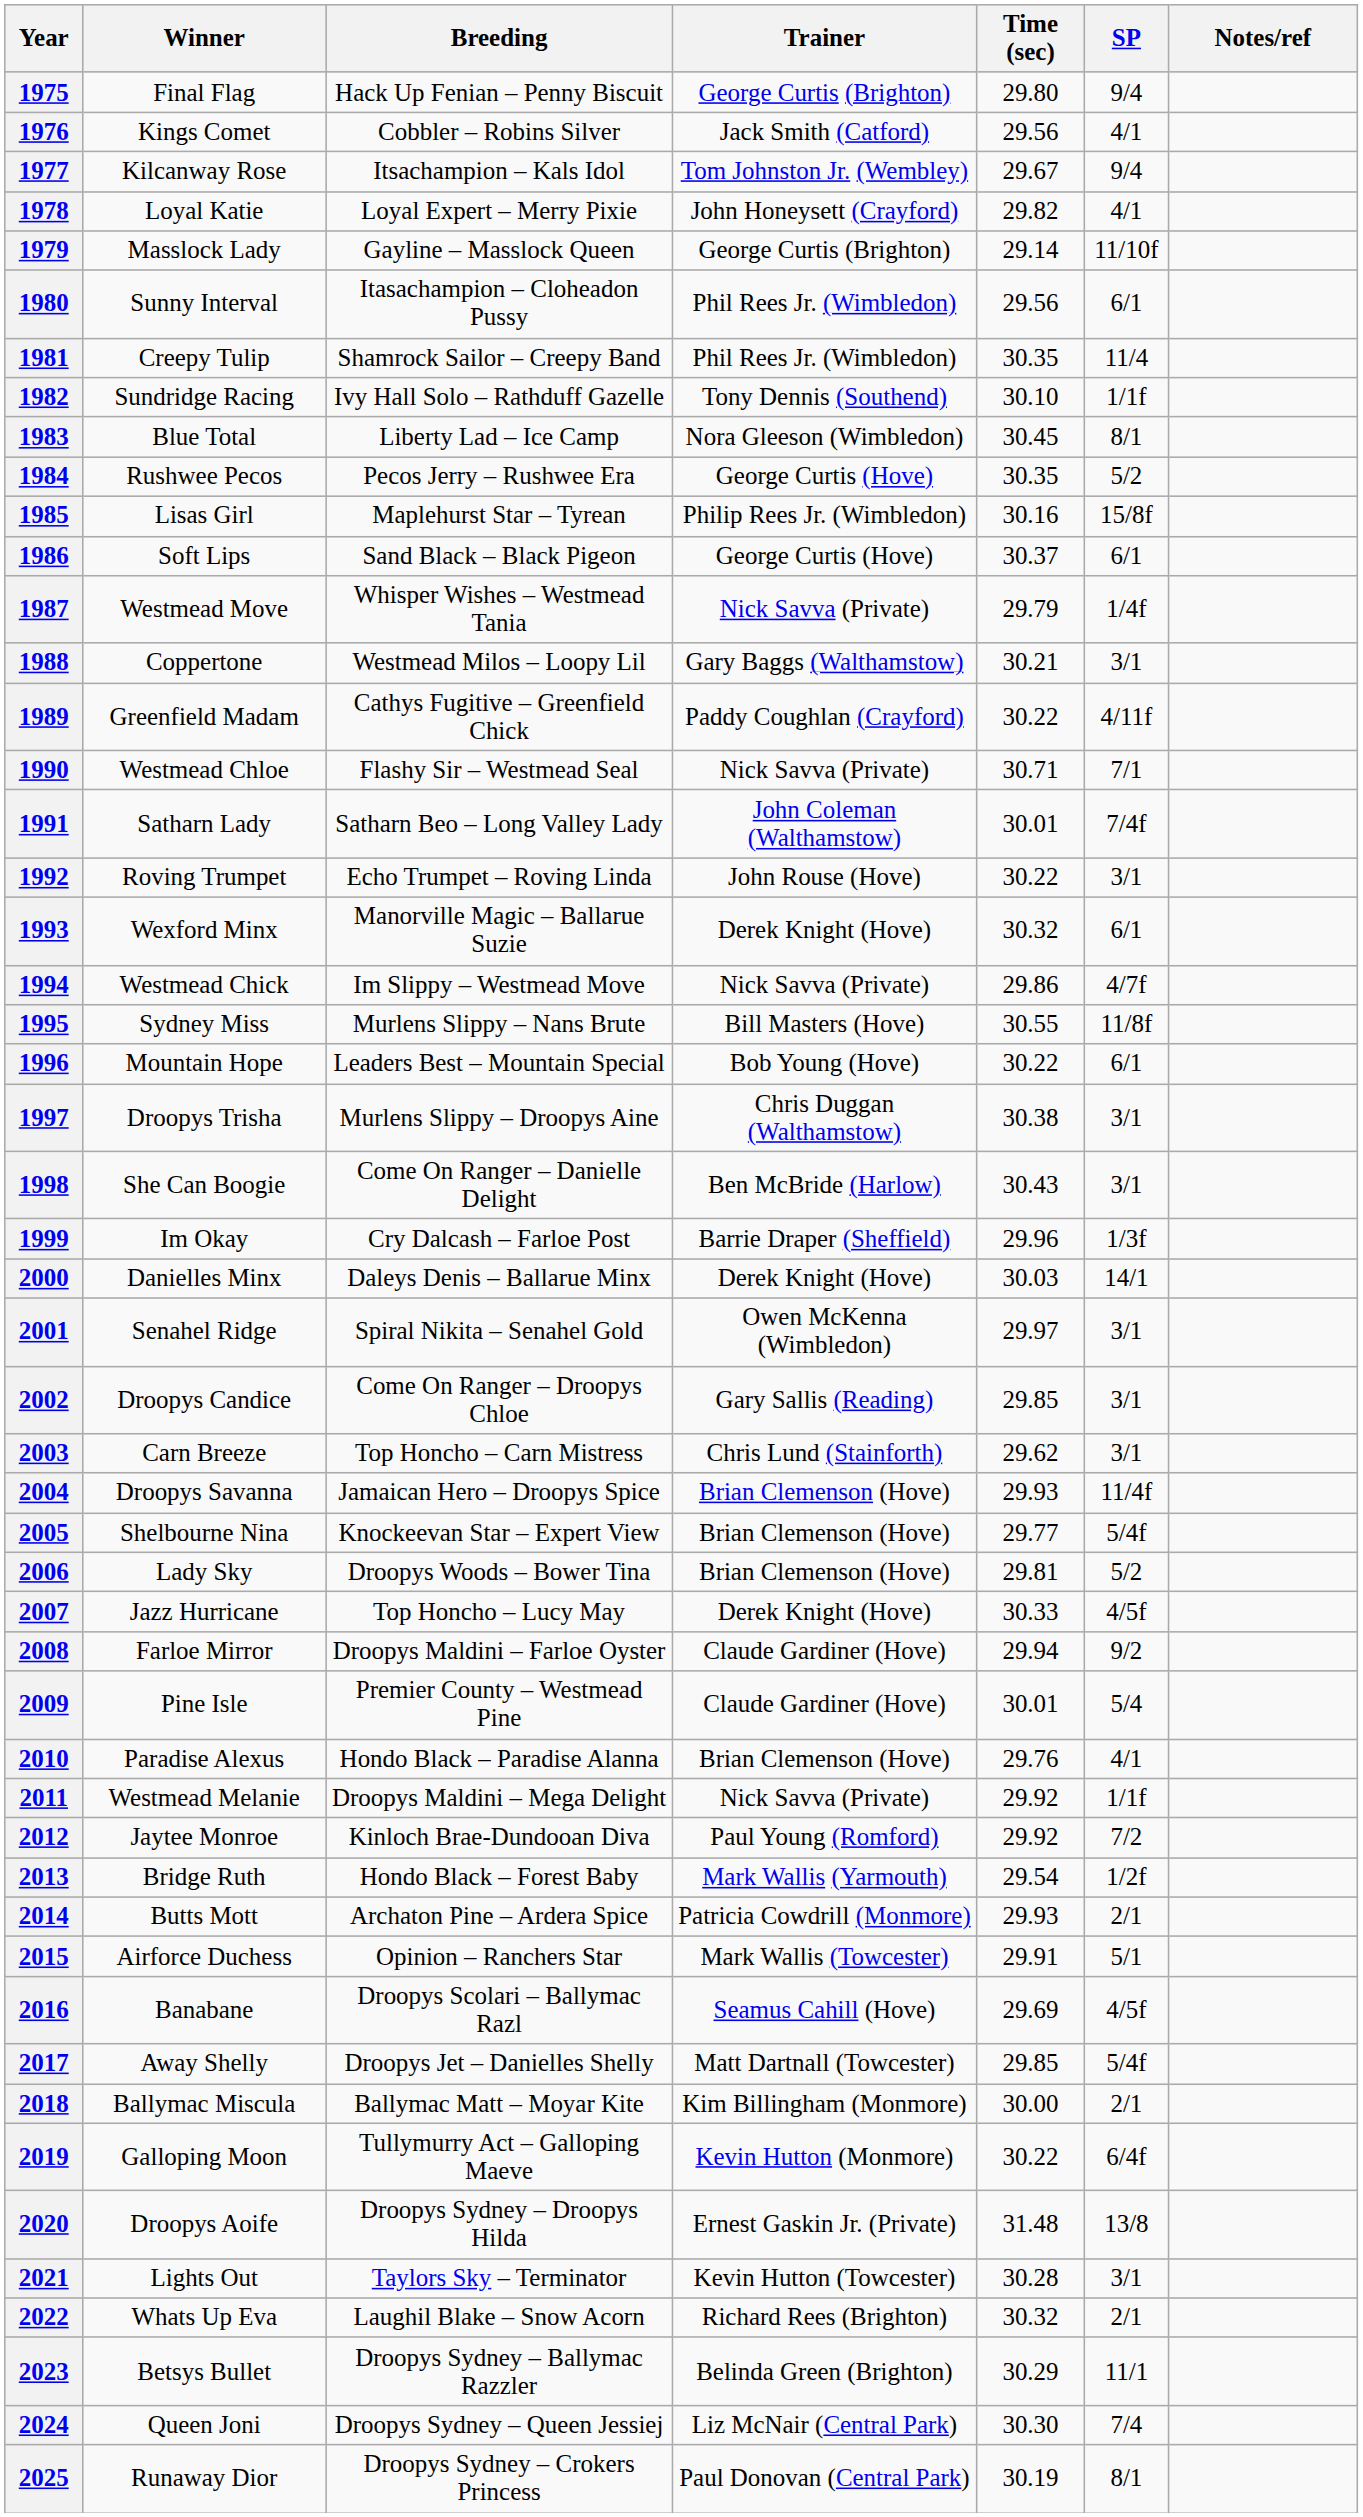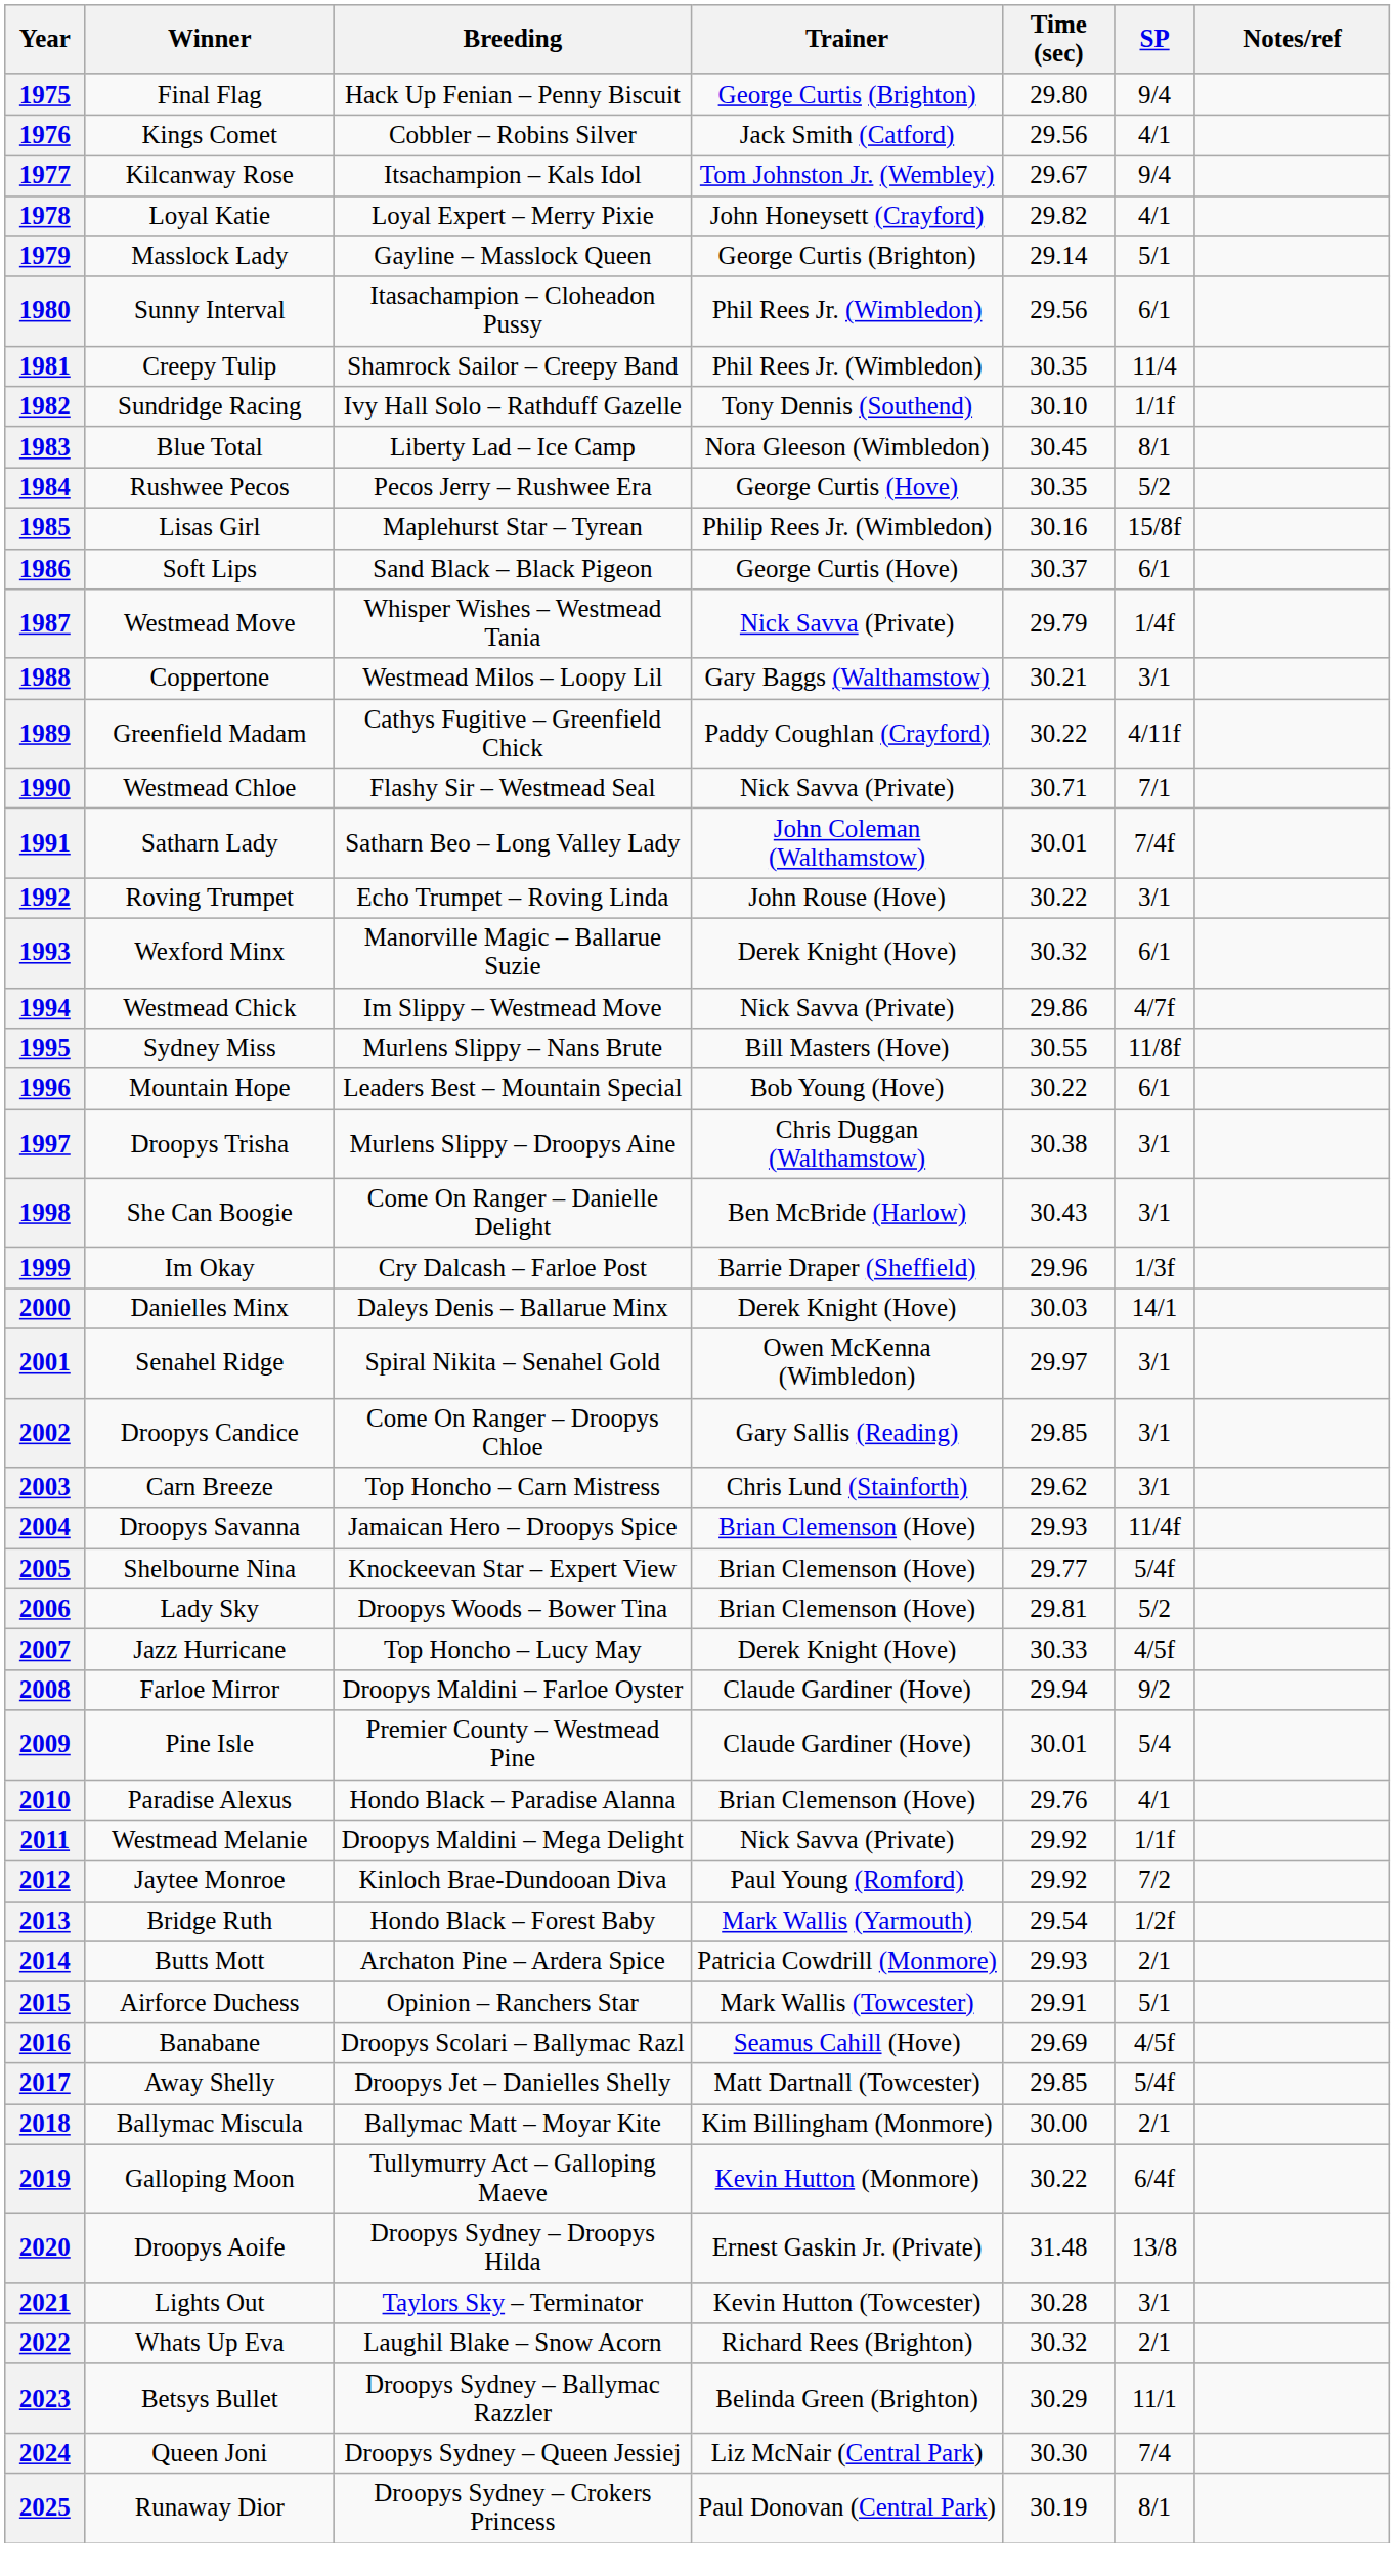1979 | SP: 11/10f -> 5/1
